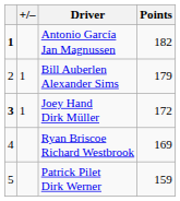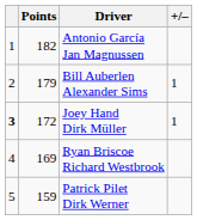columns swapped: +/– <-> Points
Antonio García Jan Magnussen | column 1: bold -> normal
